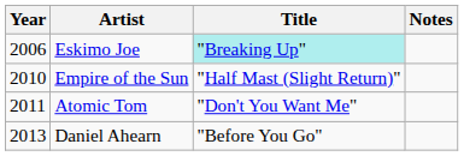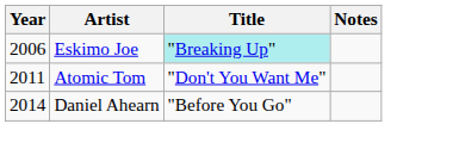- row: 2010 | Empire of the Sun | "Half Mast (Slight Return)"
Daniel Ahearn | Year: 2013 -> 2014
